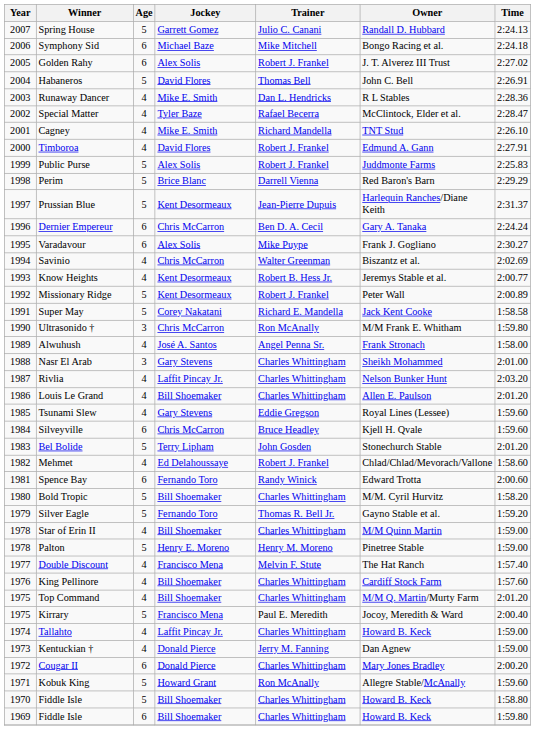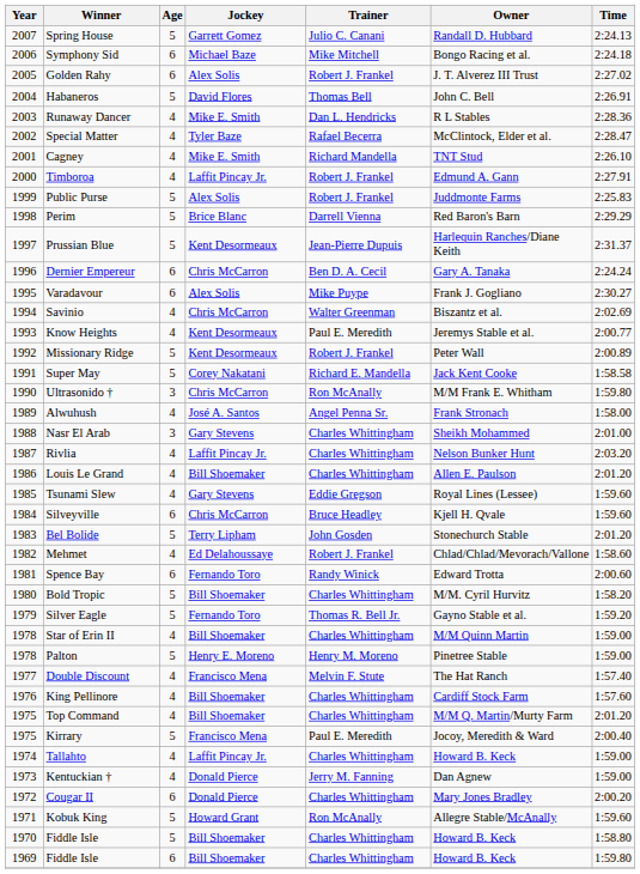Timboroa | Jockey: David Flores -> Laffit Pincay Jr.
Know Heights | Trainer: Robert B. Hess Jr. -> Paul E. Meredith
